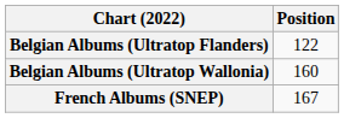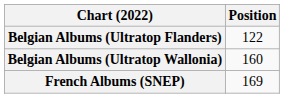French Albums (SNEP) | Position: 167 -> 169
